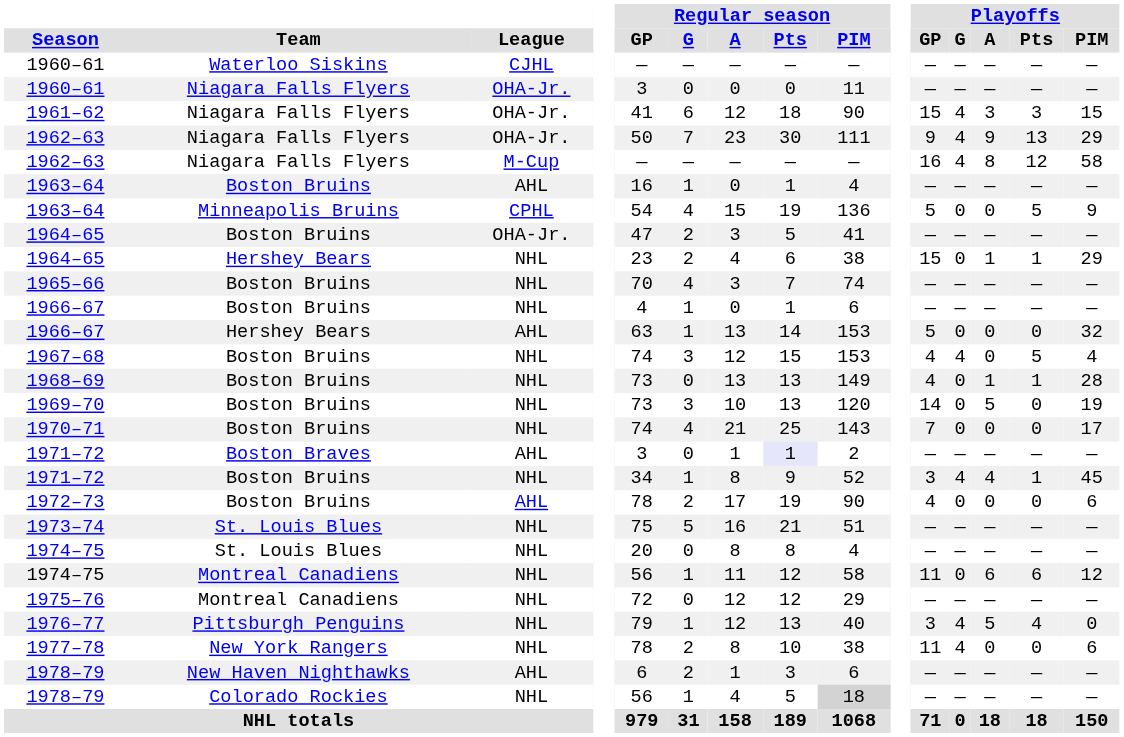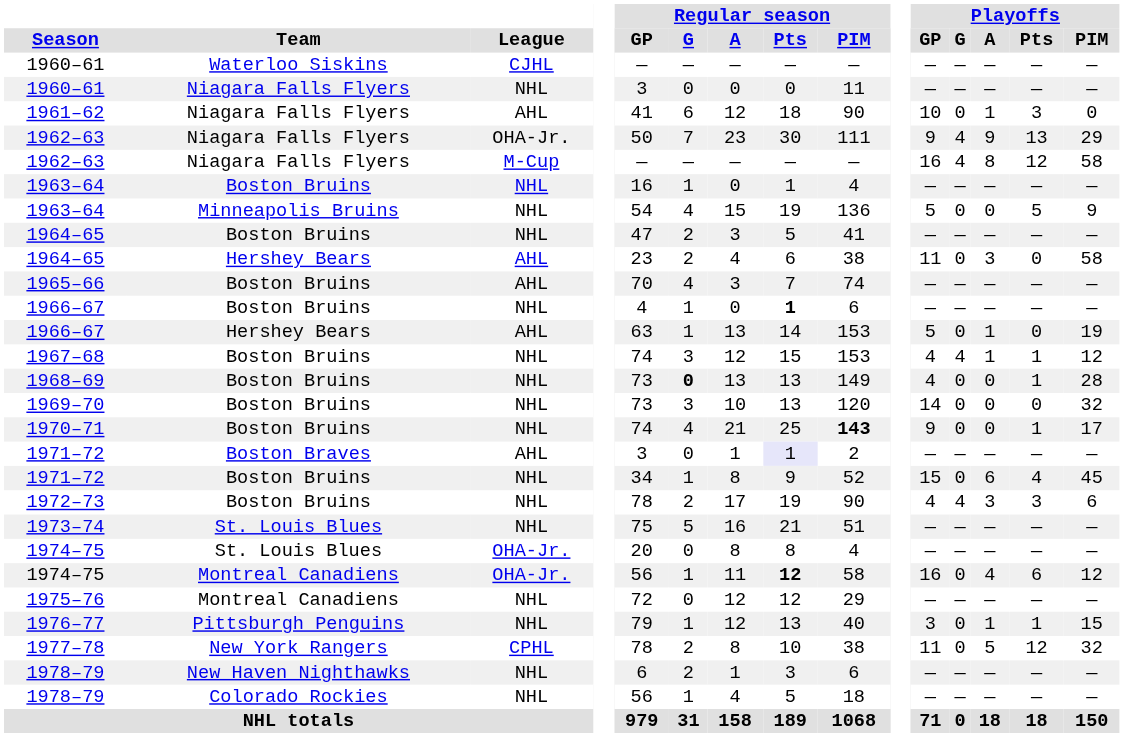1960–61 / Niagara Falls Flyers | League: OHA-Jr. -> NHL
1961–62 | League: OHA-Jr. -> AHL
1961–62 | Playoffs / GP: 15 -> 10
1961–62 | Playoffs / G: 4 -> 0
1961–62 | Playoffs / A: 3 -> 1
1961–62 | Playoffs / PIM: 15 -> 0
1963–64 / Boston Bruins | League: AHL -> NHL
1963–64 / Minneapolis Bruins | League: CPHL -> NHL
1964–65 / Boston Bruins | League: OHA-Jr. -> NHL
1964–65 / Hershey Bears | League: NHL -> AHL
1964–65 / Hershey Bears | Playoffs / GP: 15 -> 11
1964–65 / Hershey Bears | Playoffs / A: 1 -> 3
1964–65 / Hershey Bears | Playoffs / Pts: 1 -> 0
1964–65 / Hershey Bears | Playoffs / PIM: 29 -> 58
1965–66 | League: NHL -> AHL
1966–67 / Boston Bruins | Regular season / Pts: normal -> bold
1966–67 / Hershey Bears | Playoffs / A: 0 -> 1
1966–67 / Hershey Bears | Playoffs / PIM: 32 -> 19
1967–68 | Playoffs / A: 0 -> 1
1967–68 | Playoffs / Pts: 5 -> 1
1967–68 | Playoffs / PIM: 4 -> 12
1968–69 | Regular season / G: normal -> bold
1968–69 | Playoffs / A: 1 -> 0
1969–70 | Playoffs / A: 5 -> 0
1969–70 | Playoffs / PIM: 19 -> 32
1970–71 | Regular season / PIM: normal -> bold
1970–71 | Playoffs / GP: 7 -> 9
1970–71 | Playoffs / Pts: 0 -> 1
1971–72 / Boston Bruins | Playoffs / GP: 3 -> 15
1971–72 / Boston Bruins | Playoffs / G: 4 -> 0
1971–72 / Boston Bruins | Playoffs / A: 4 -> 6
1971–72 / Boston Bruins | Playoffs / Pts: 1 -> 4
1972–73 | League: AHL -> NHL
1972–73 | Playoffs / G: 0 -> 4
1972–73 | Playoffs / A: 0 -> 3
1972–73 | Playoffs / Pts: 0 -> 3
1974–75 / St. Louis Blues | League: NHL -> OHA-Jr.
1974–75 / Montreal Canadiens | League: NHL -> OHA-Jr.
1974–75 / Montreal Canadiens | Regular season / Pts: normal -> bold
1974–75 / Montreal Canadiens | Playoffs / GP: 11 -> 16
1974–75 / Montreal Canadiens | Playoffs / A: 6 -> 4
1976–77 | Playoffs / G: 4 -> 0
1976–77 | Playoffs / A: 5 -> 1
1976–77 | Playoffs / Pts: 4 -> 1
1976–77 | Playoffs / PIM: 0 -> 15
1977–78 | League: NHL -> CPHL
1977–78 | Playoffs / G: 4 -> 0
1977–78 | Playoffs / A: 0 -> 5
1977–78 | Playoffs / Pts: 0 -> 12
1977–78 | Playoffs / PIM: 6 -> 32
1978–79 / New Haven Nighthawks | League: AHL -> NHL
1978–79 / Colorado Rockies | Regular season / PIM: lightgrey background -> no background
